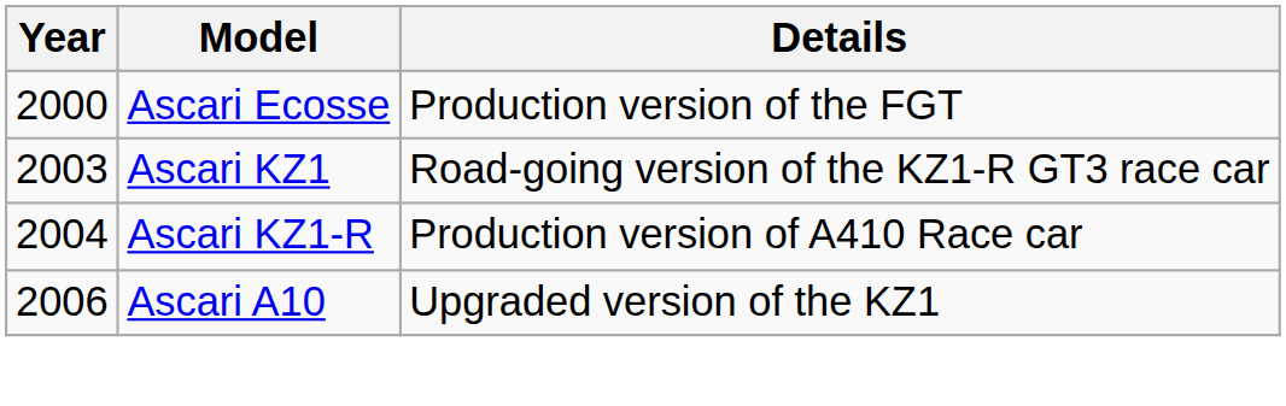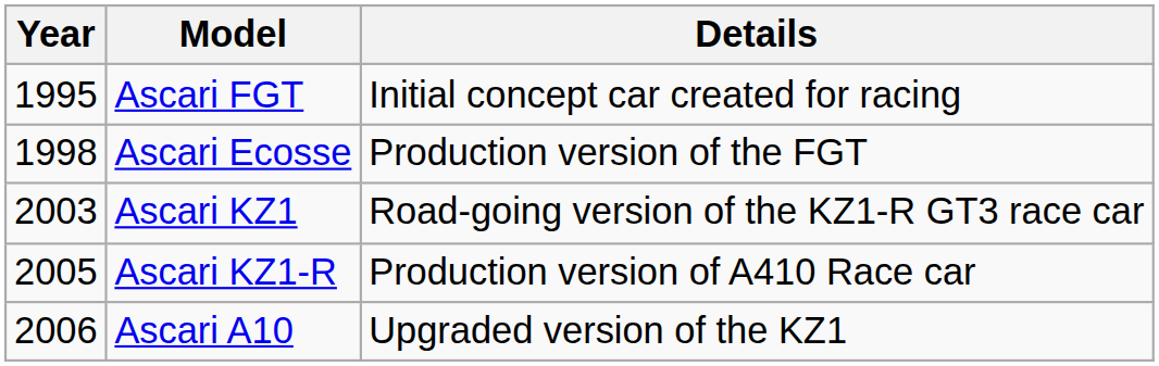+ row: 1995 | Ascari FGT | Initial concept car created for racing
Ascari Ecosse | Year: 2000 -> 1998
Ascari KZ1-R | Year: 2004 -> 2005
